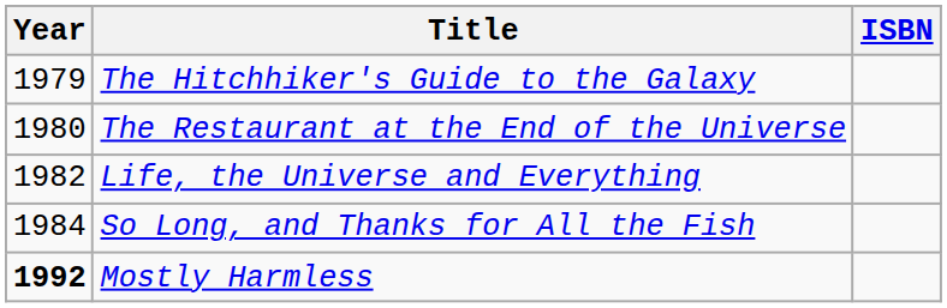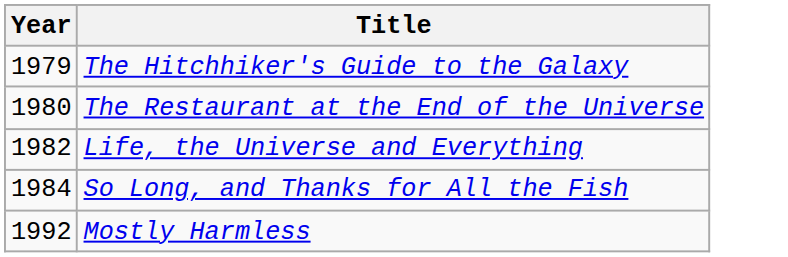- column: ISBN
Mostly Harmless | Year: bold -> normal
